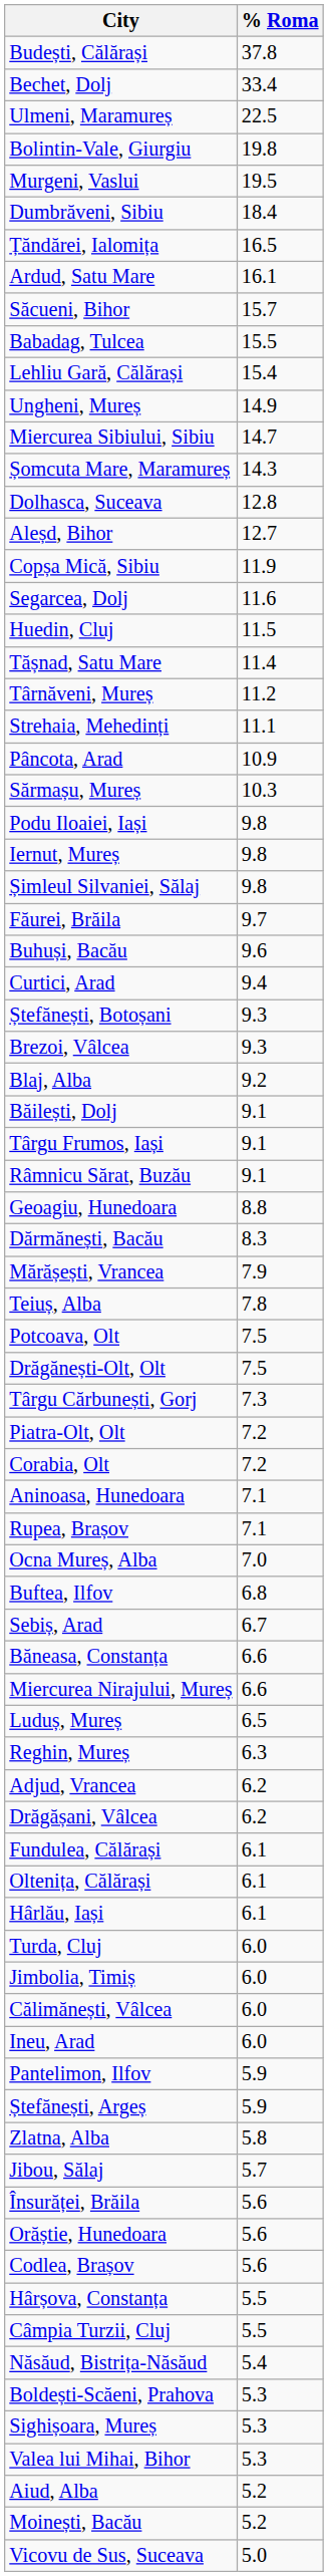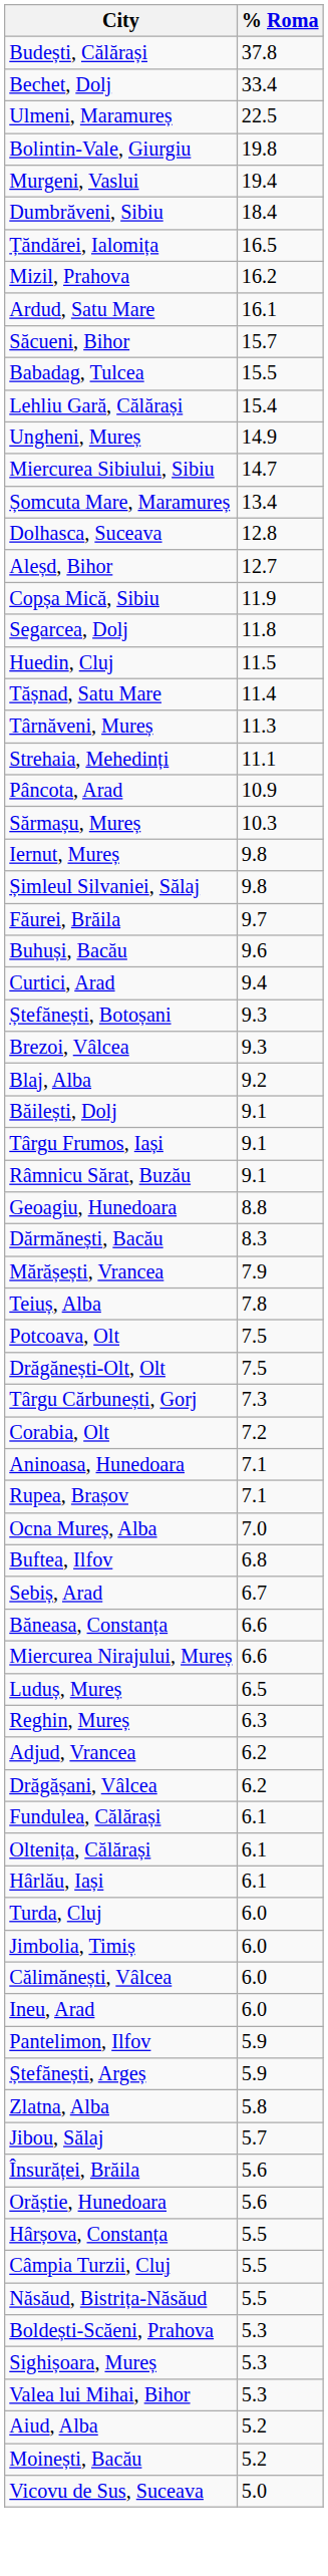Murgeni, Vaslui | % Roma: 19.5 -> 19.4
+ row: Mizil, Prahova | 16.2
Șomcuta Mare, Maramureș | % Roma: 14.3 -> 13.4
Segarcea, Dolj | % Roma: 11.6 -> 11.8
Târnăveni, Mureș | % Roma: 11.2 -> 11.3
- row: Podu Iloaiei, Iași | 9.8
- row: Piatra-Olt, Olt | 7.2
- row: Codlea, Brașov | 5.6
Năsăud, Bistrița-Năsăud | % Roma: 5.4 -> 5.5
